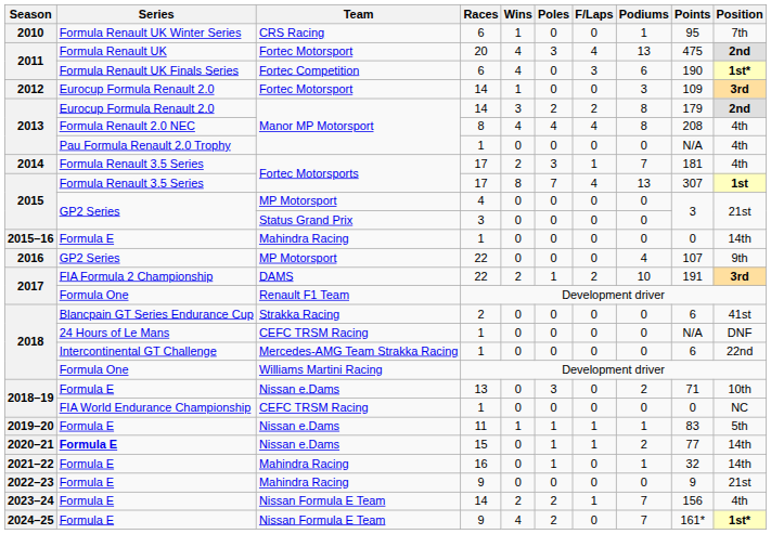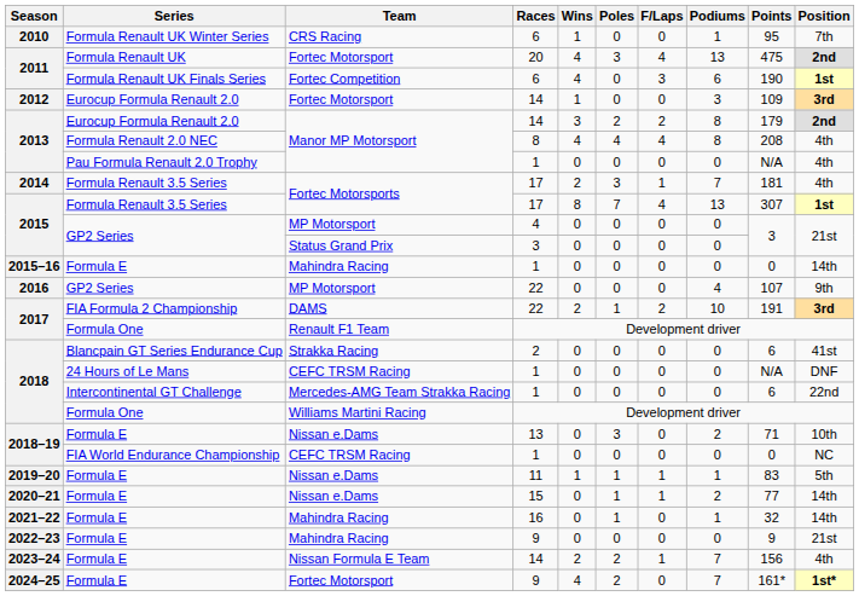2011 / 6 | Position: 1st* -> 1st
2020–21 | Series: bold -> normal
2024–25 | Team: Nissan Formula E Team -> Fortec Motorsport
